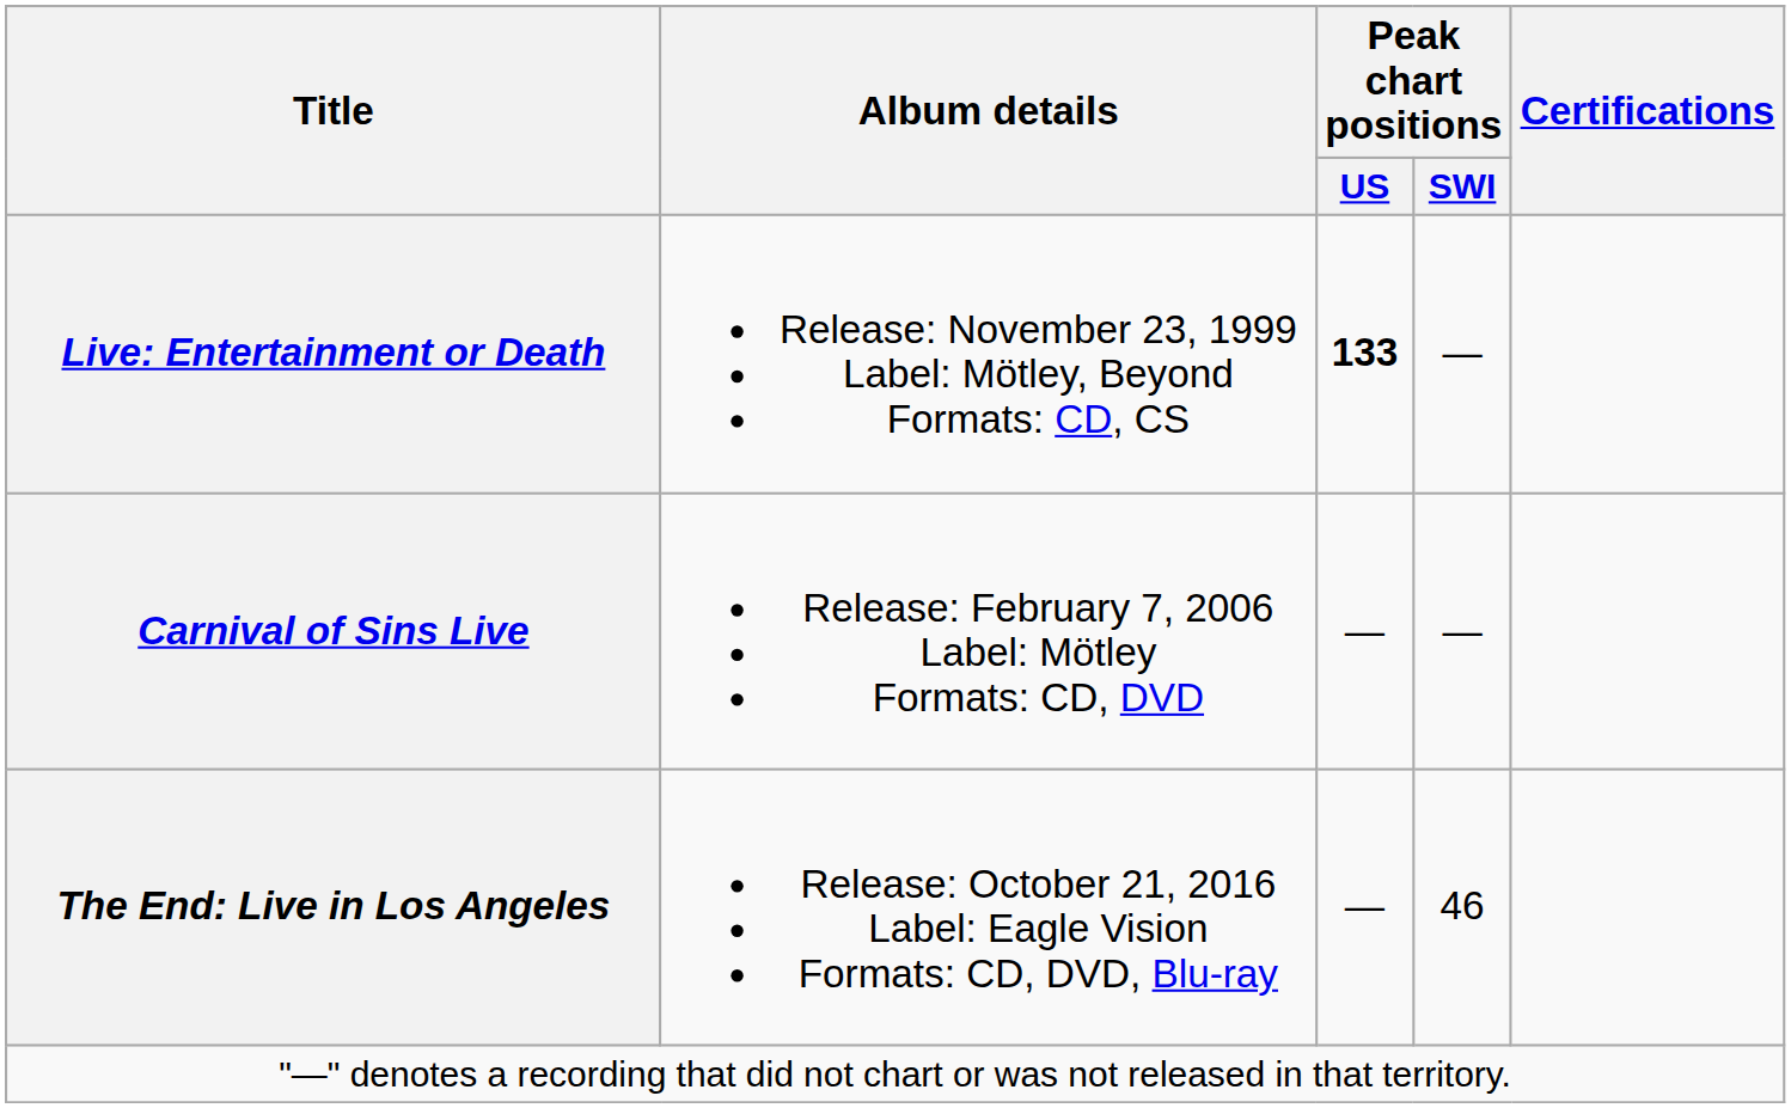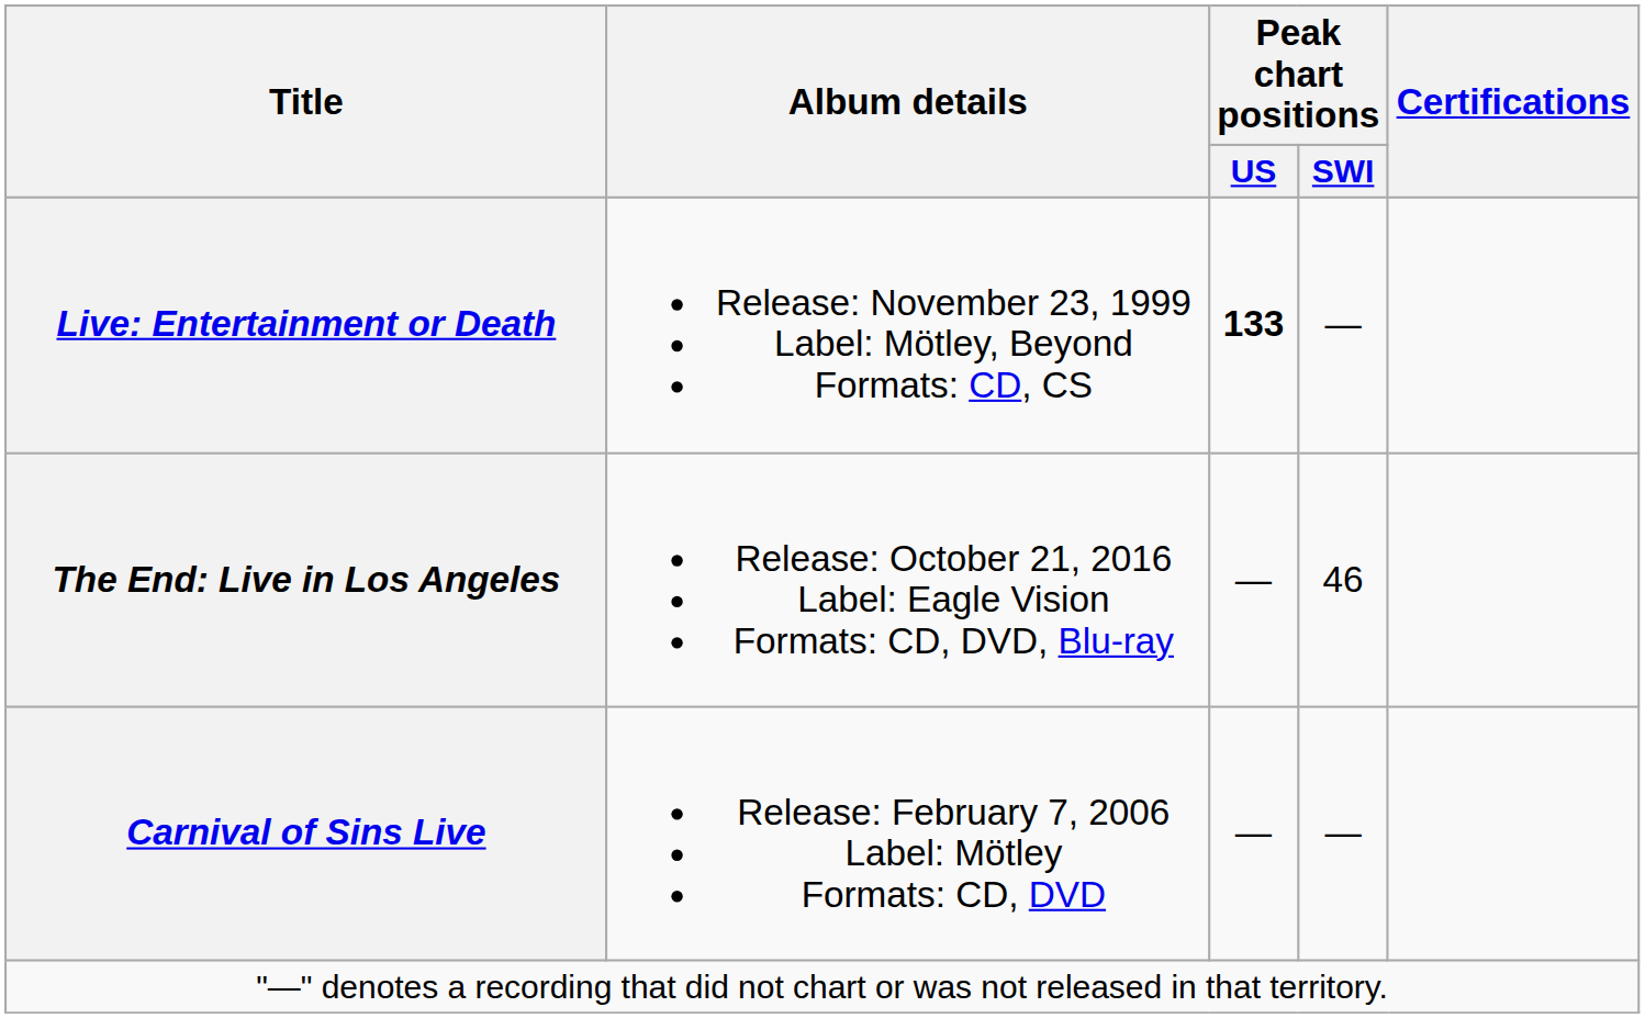rows swapped: Carnival of Sins Live <-> The End: Live in Los Angeles
